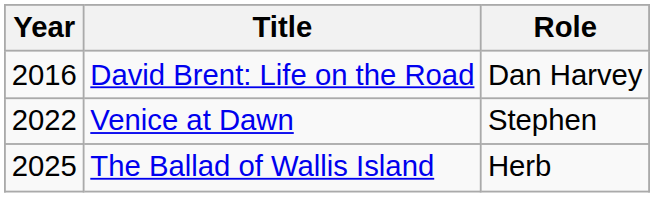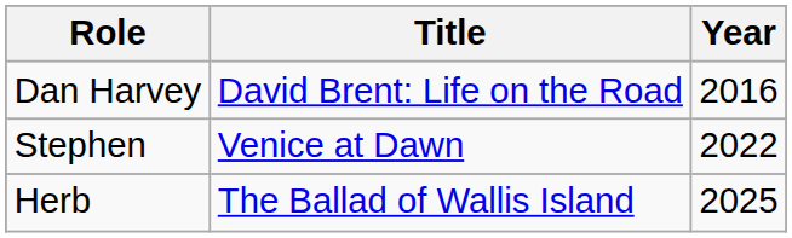columns swapped: Year <-> Role
